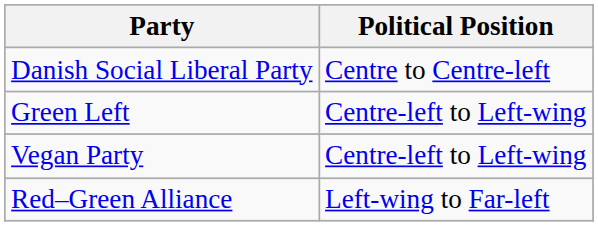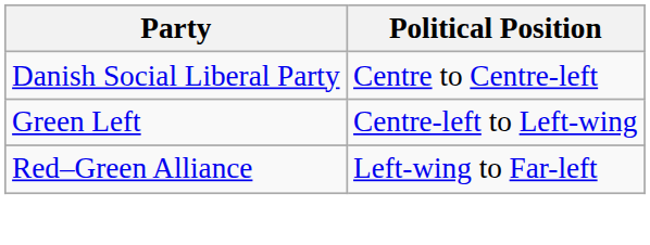- row: Vegan Party | Centre-left to Left-wing
